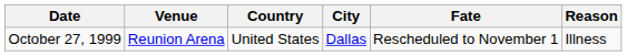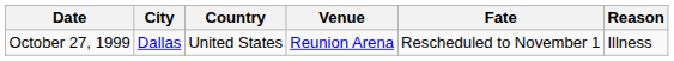columns swapped: City <-> Venue
